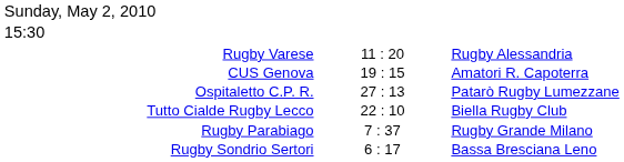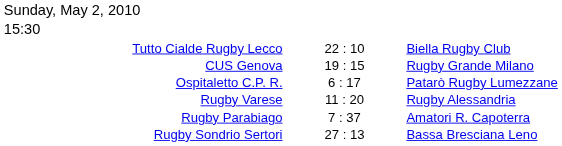rows swapped: Rugby Varese <-> Tutto Cialde Rugby Lecco
CUS Genova | column 3: Amatori R. Capoterra -> Rugby Grande Milano
Ospitaletto C.P. R. | column 2: 27 : 13 -> 6 : 17
Rugby Parabiago | column 3: Rugby Grande Milano -> Amatori R. Capoterra
Rugby Sondrio Sertori | column 2: 6 : 17 -> 27 : 13
